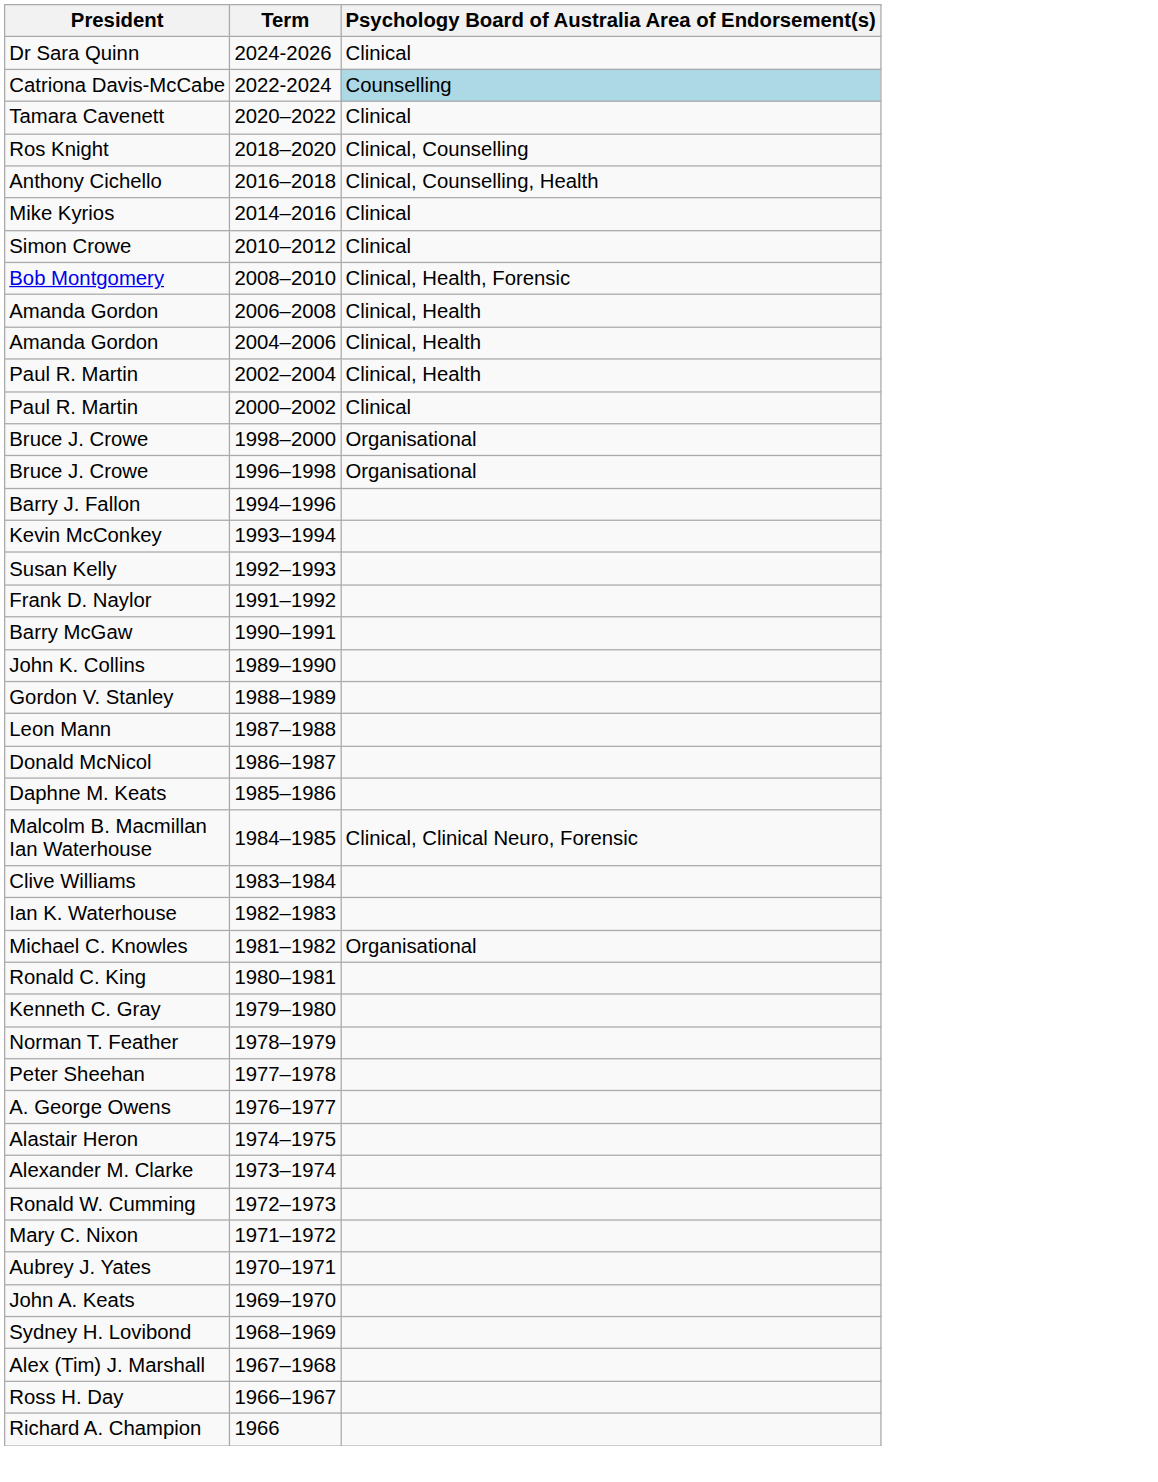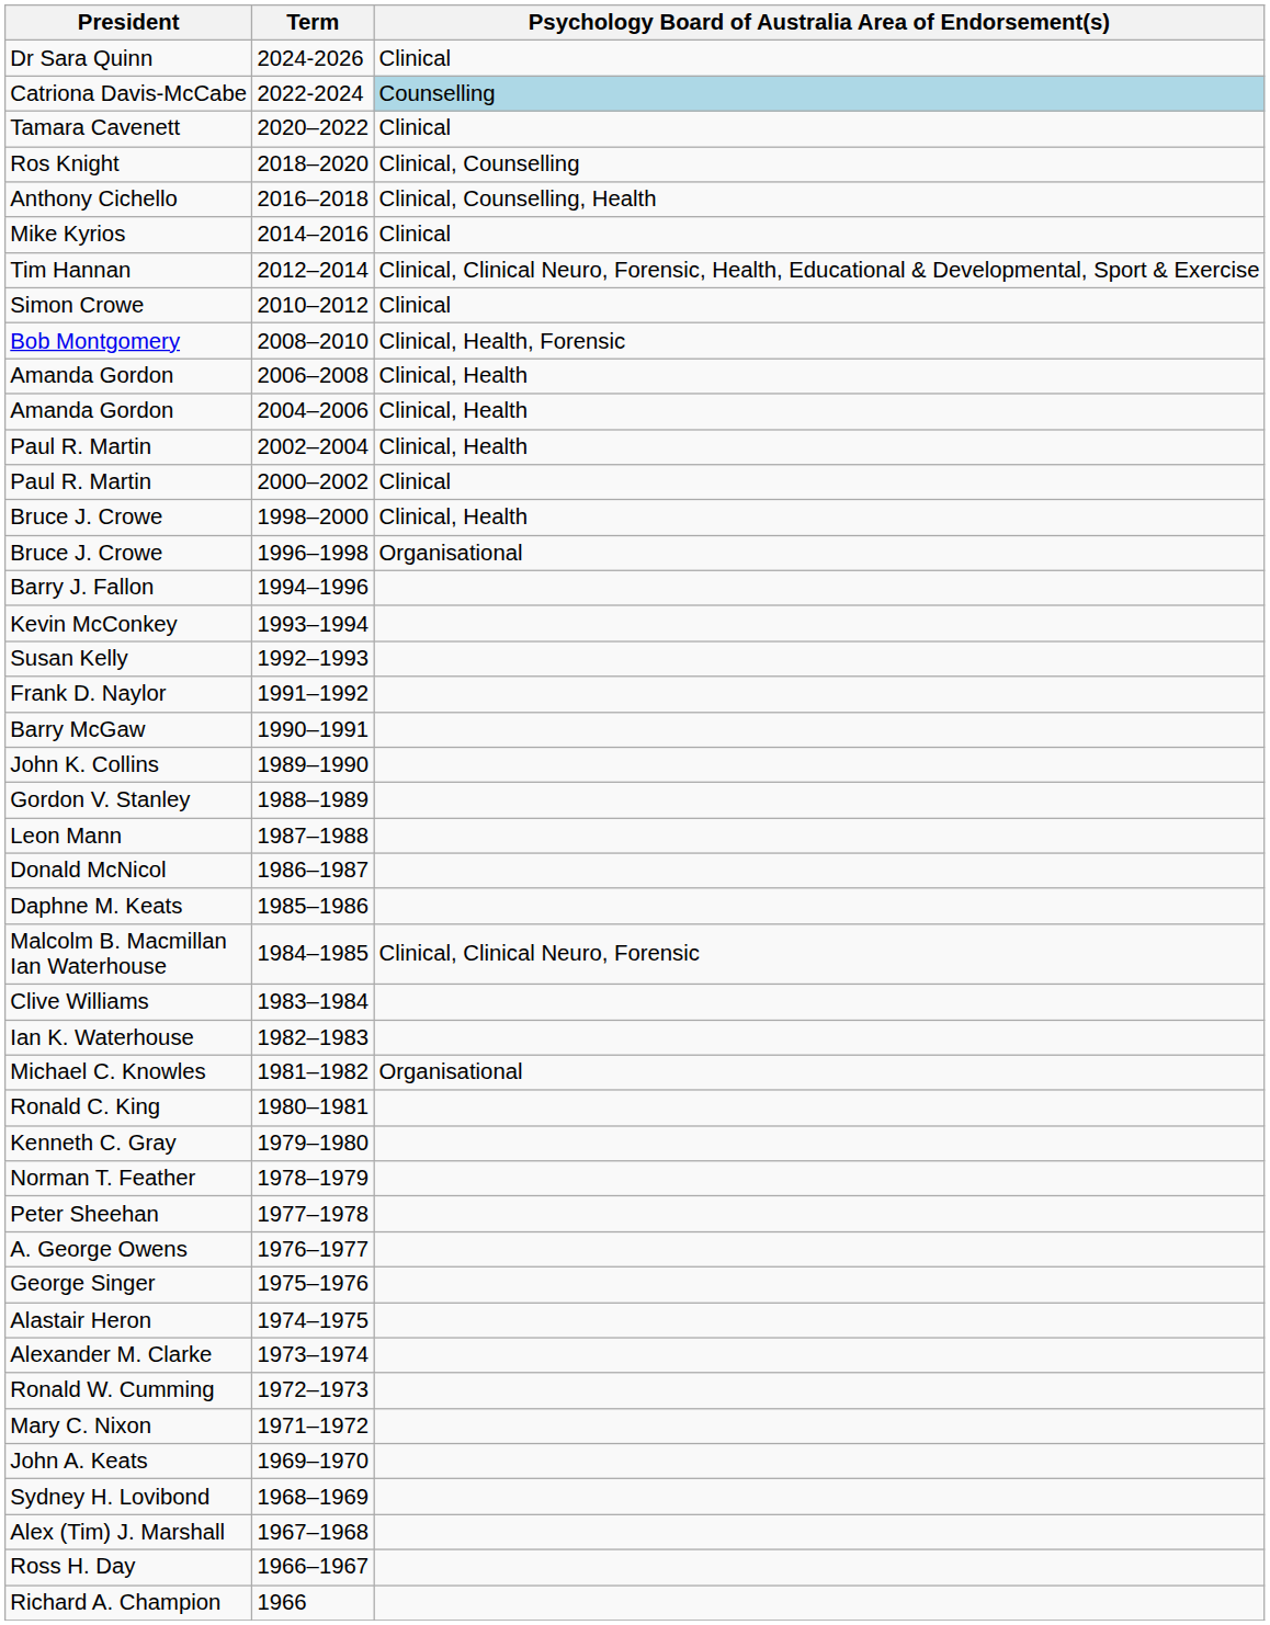+ row: Tim Hannan | 2012–2014 | Clinical, Clinical Neuro, Forensic, Health, Educational & Developmental, Sport & Exercise
Bruce J. Crowe / 1998–2000 | Psychology Board of Australia Area of Endorsement(s): Organisational -> Clinical, Health
+ row: George Singer | 1975–1976
- row: Aubrey J. Yates | 1970–1971
